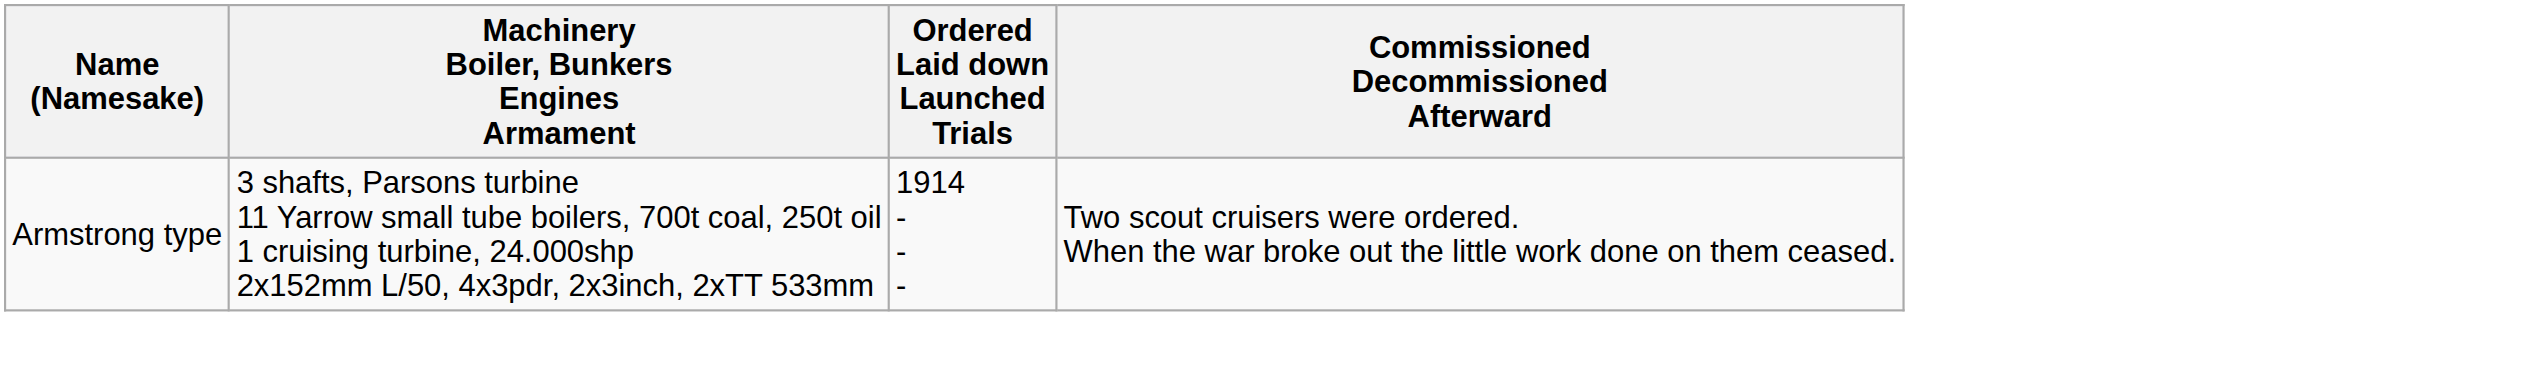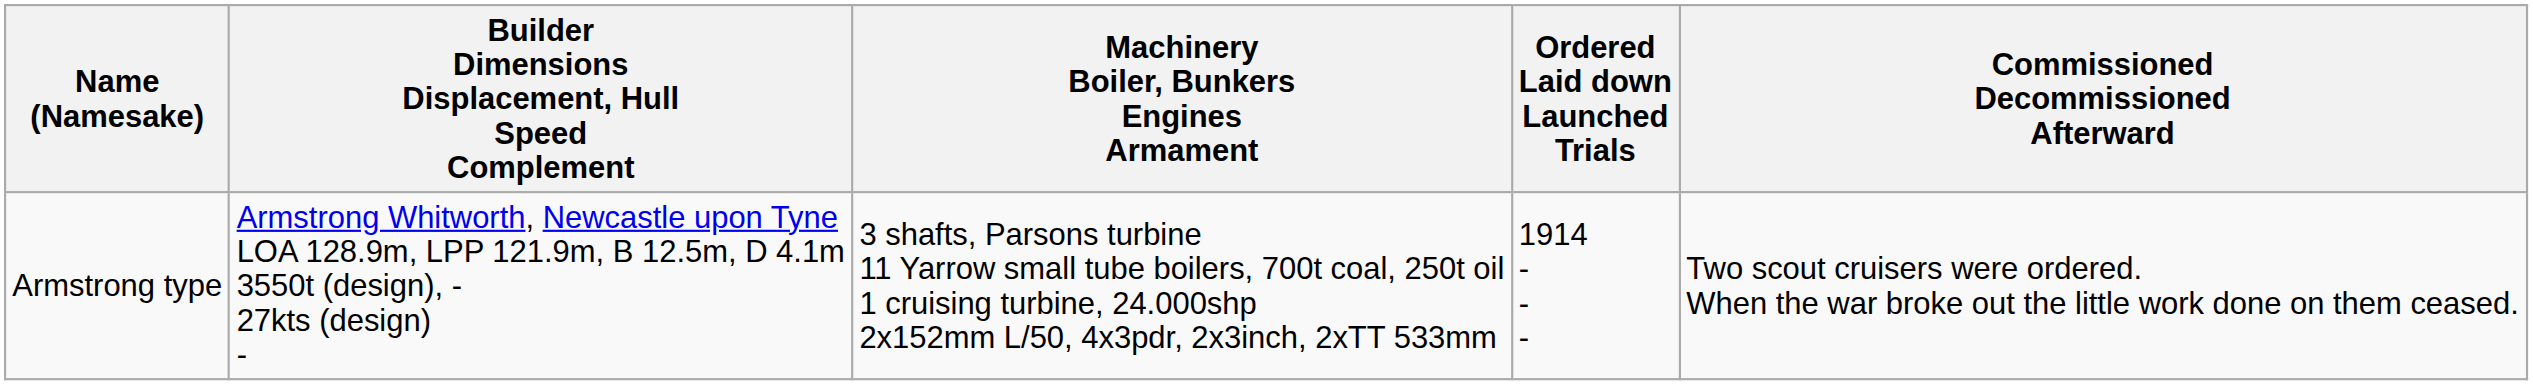+ column: Builder Dimensions Displacement, Hull Speed Complement | Armstrong Whitworth, Newcastle upon Tyne LOA 128.9m, LPP 121.9m, B 12.5m, D 4.1m 3550t (design), - 27kts (design) -
